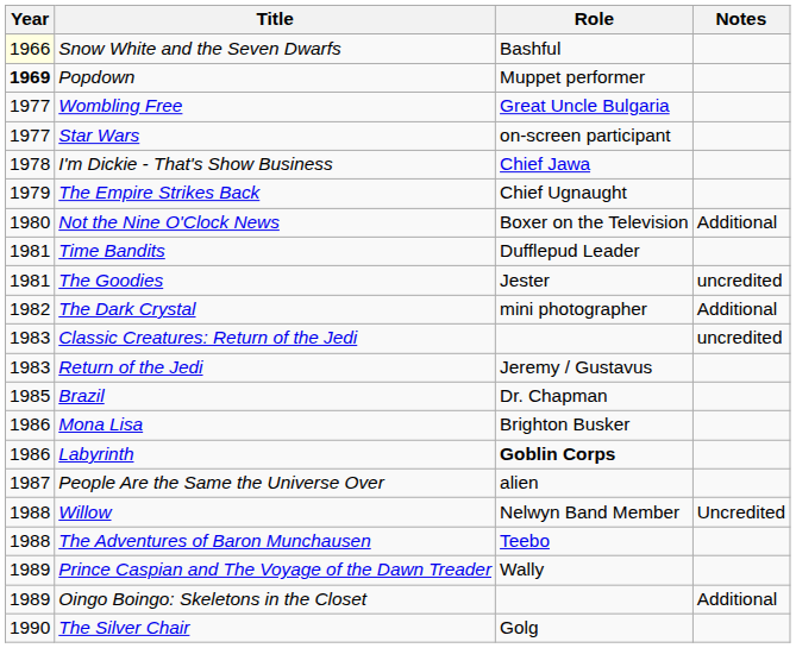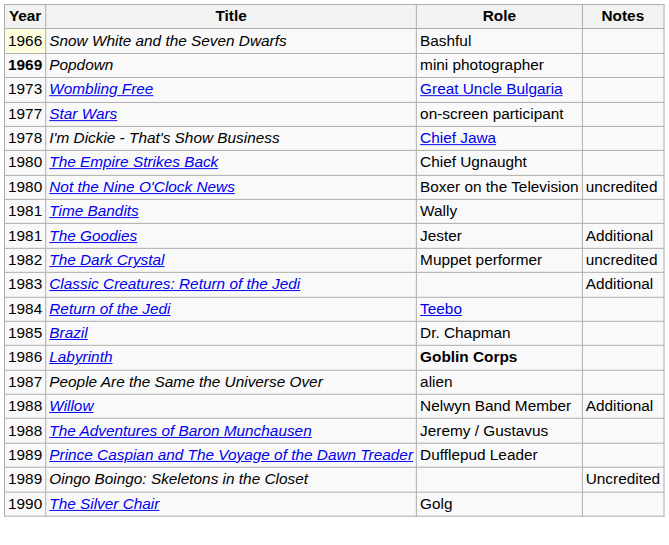Popdown | Role: Muppet performer -> mini photographer
Wombling Free | Year: 1977 -> 1973
The Empire Strikes Back | Year: 1979 -> 1980
Not the Nine O'Clock News | Notes: Additional -> uncredited
Time Bandits | Role: Dufflepud Leader -> Wally
The Goodies | Notes: uncredited -> Additional
The Dark Crystal | Role: mini photographer -> Muppet performer
The Dark Crystal | Notes: Additional -> uncredited
Classic Creatures: Return of the Jedi | Notes: uncredited -> Additional
Return of the Jedi | Year: 1983 -> 1984
Return of the Jedi | Role: Jeremy / Gustavus -> Teebo
- row: 1986 | Mona Lisa | Brighton Busker
Willow | Notes: Uncredited -> Additional
The Adventures of Baron Munchausen | Role: Teebo -> Jeremy / Gustavus
Prince Caspian and The Voyage of the Dawn Treader | Role: Wally -> Dufflepud Leader
Oingo Boingo: Skeletons in the Closet | Notes: Additional -> Uncredited
